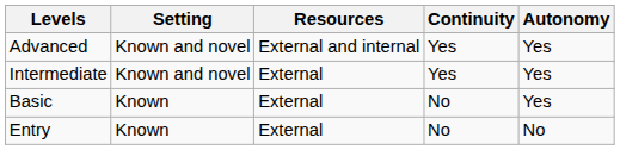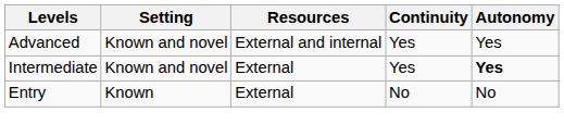Intermediate | Autonomy: normal -> bold
- row: Basic | Known | External | No | Yes
